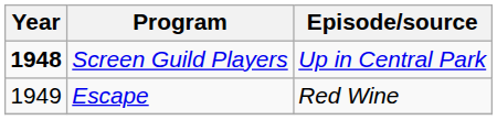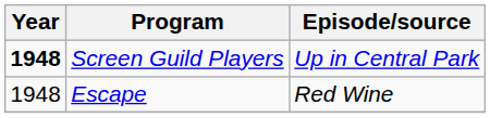Escape | Year: 1949 -> 1948
